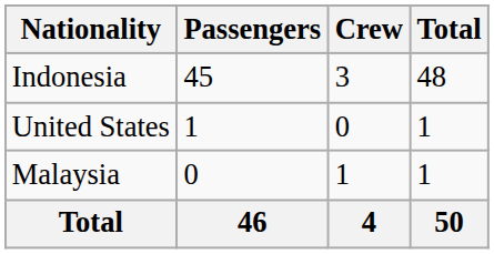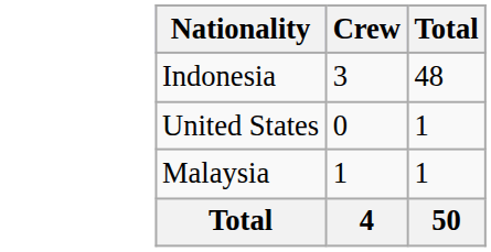- column: Passengers | 45 | 1 | 0 | 46
